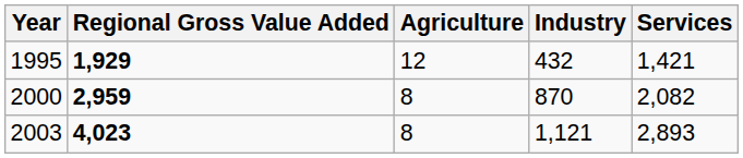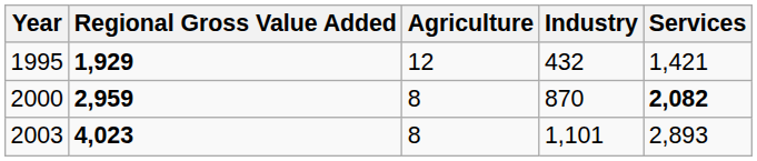2000 | Services: normal -> bold
2003 | Industry: 1,121 -> 1,101
